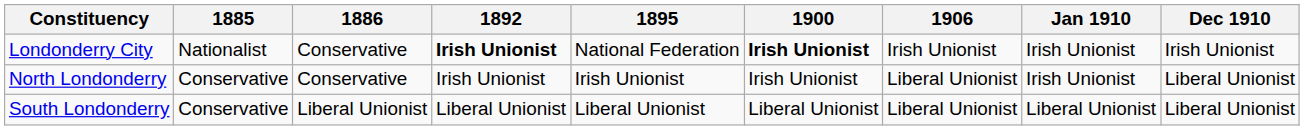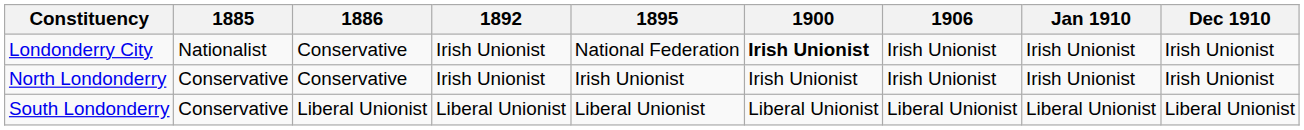Londonderry City | 1892: bold -> normal
North Londonderry | 1906: Liberal Unionist -> Irish Unionist
North Londonderry | Dec 1910: Liberal Unionist -> Irish Unionist
